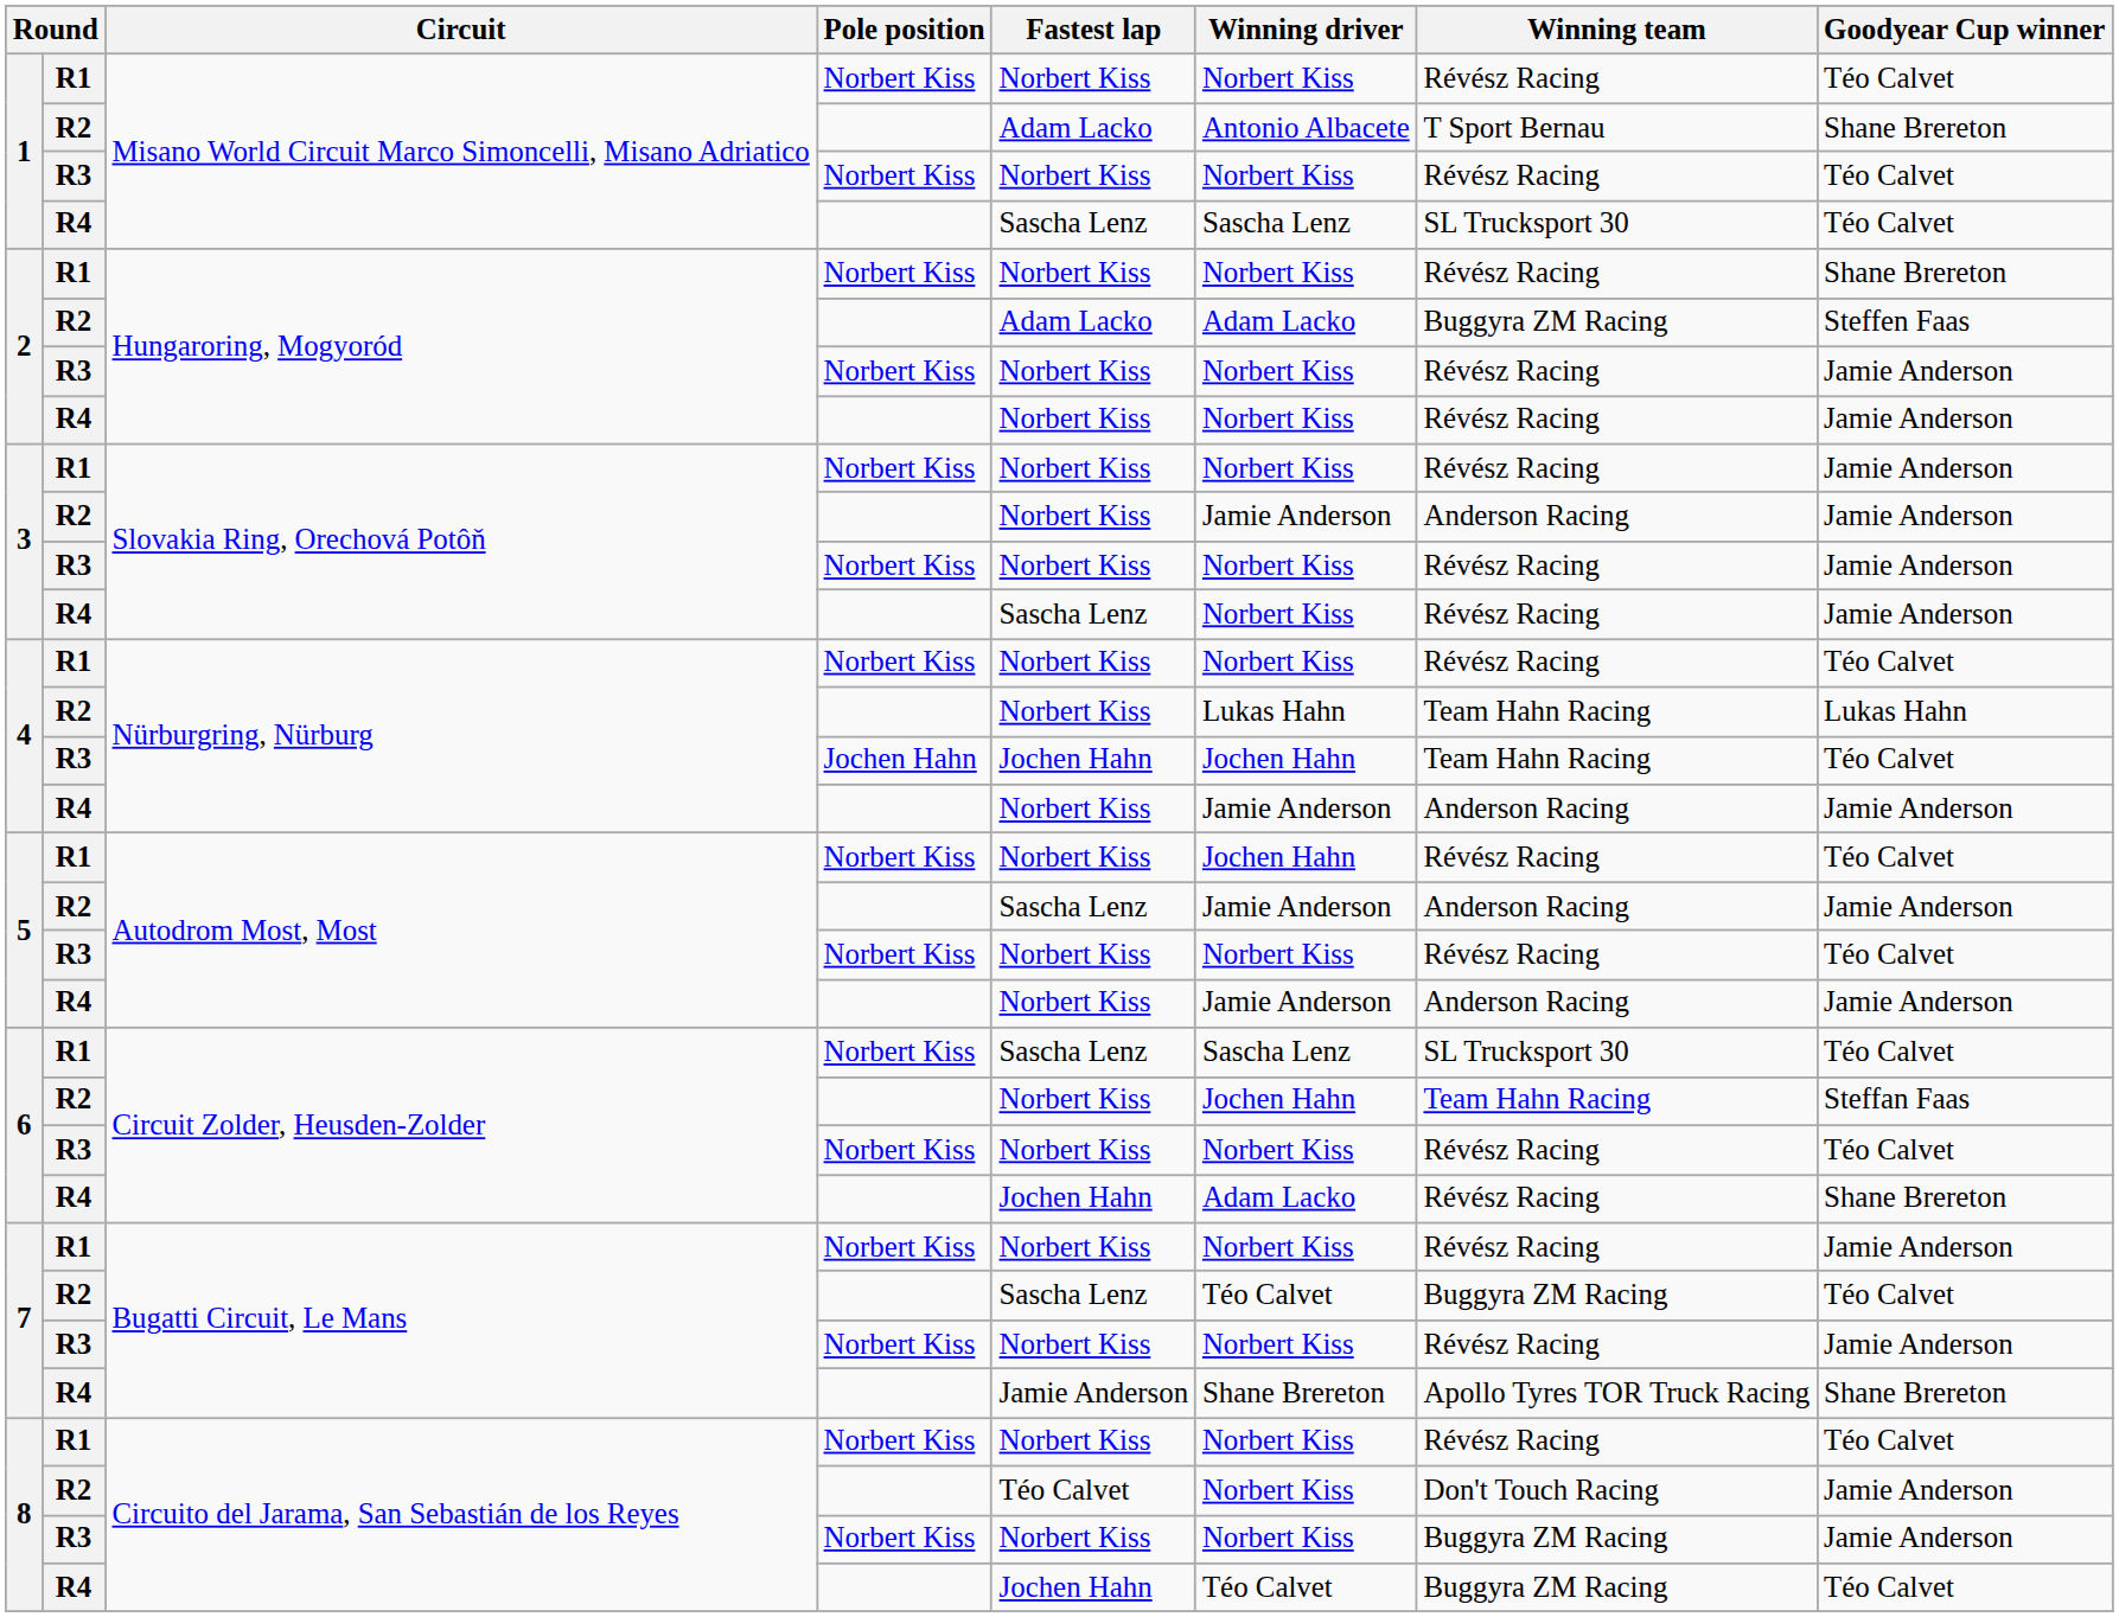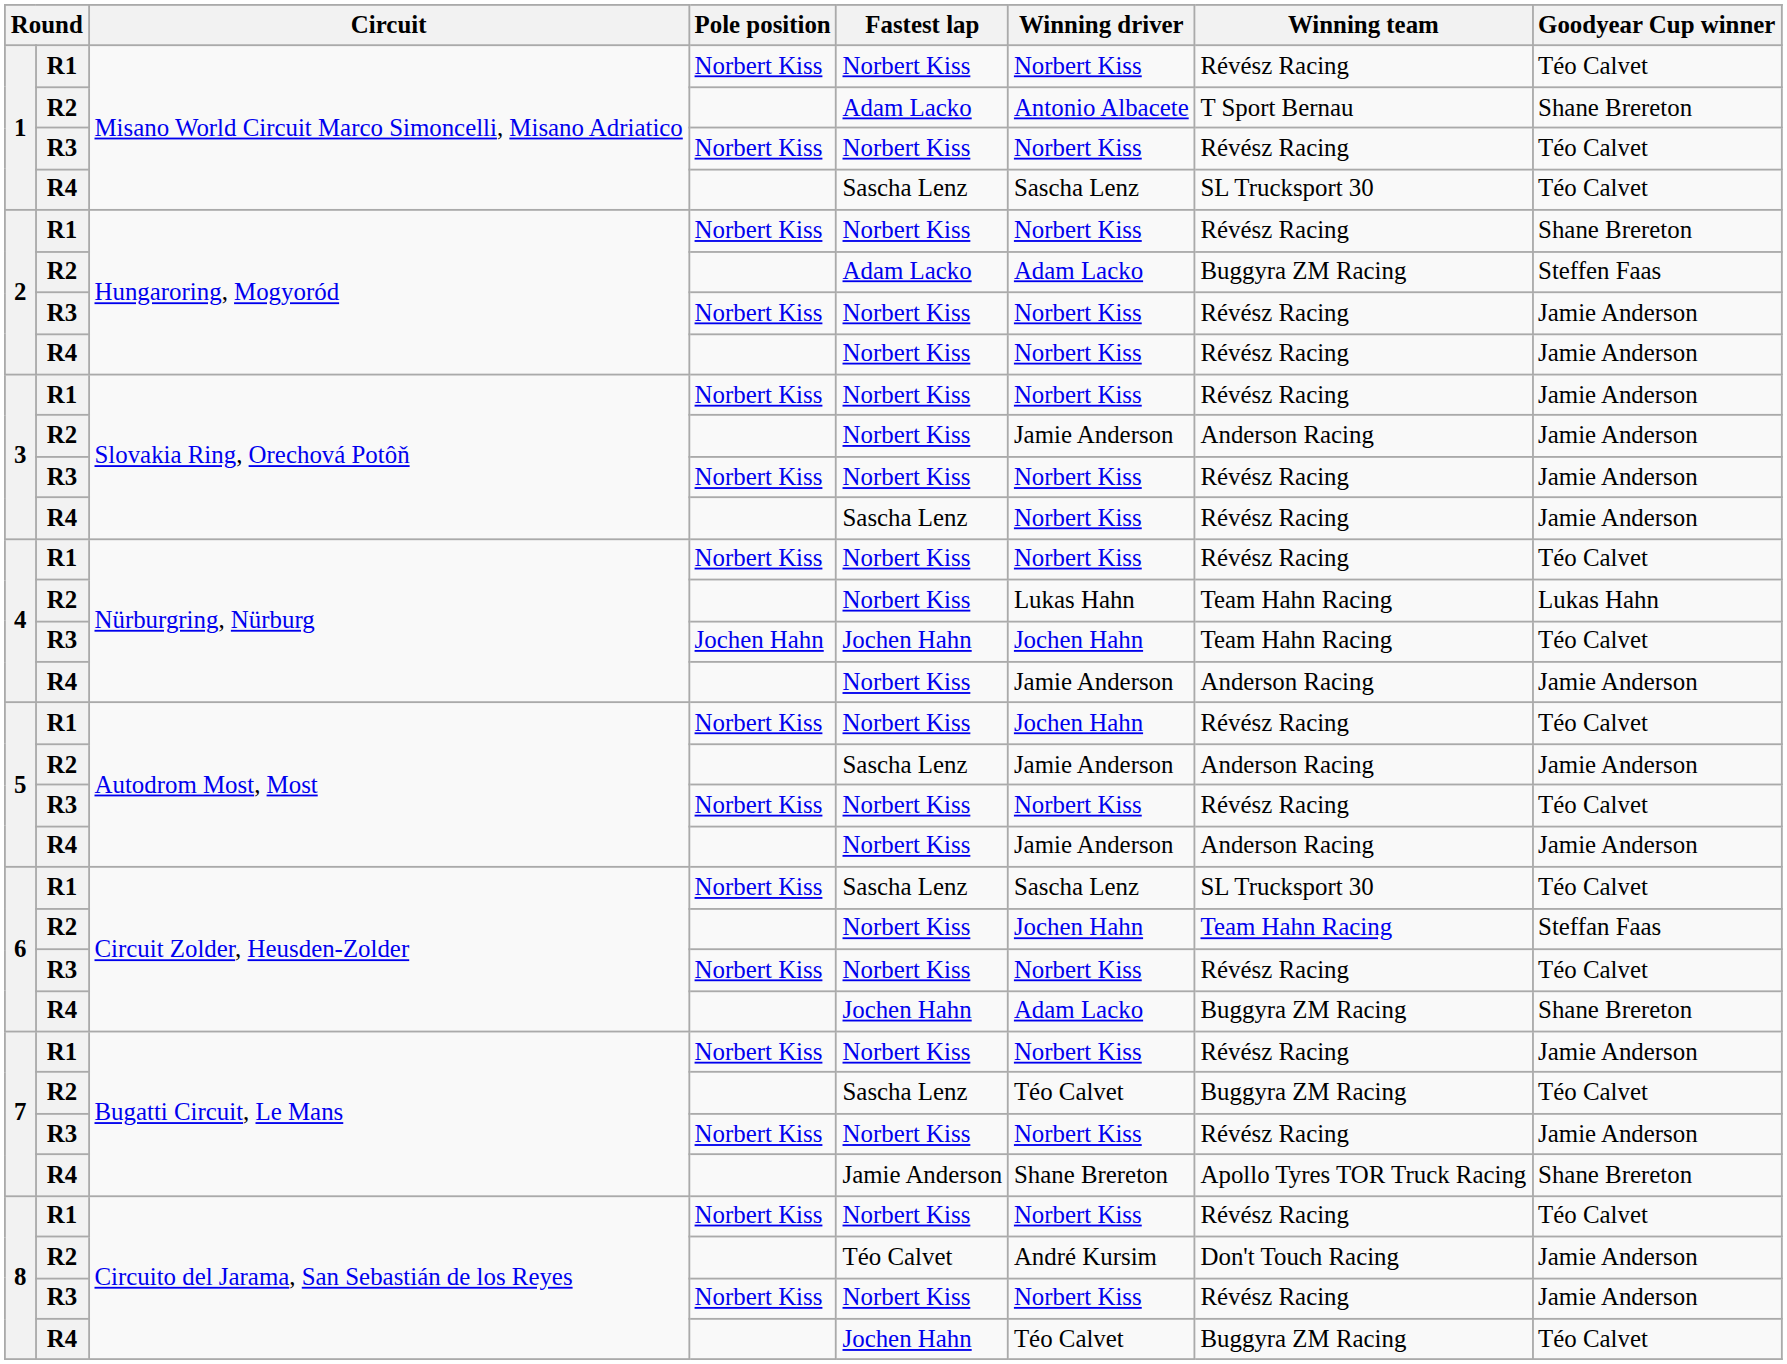6 / R4 | Winning team: Révész Racing -> Buggyra ZM Racing
8 / R2 | Winning driver: Norbert Kiss -> André Kursim
8 / R3 | Winning team: Buggyra ZM Racing -> Révész Racing
